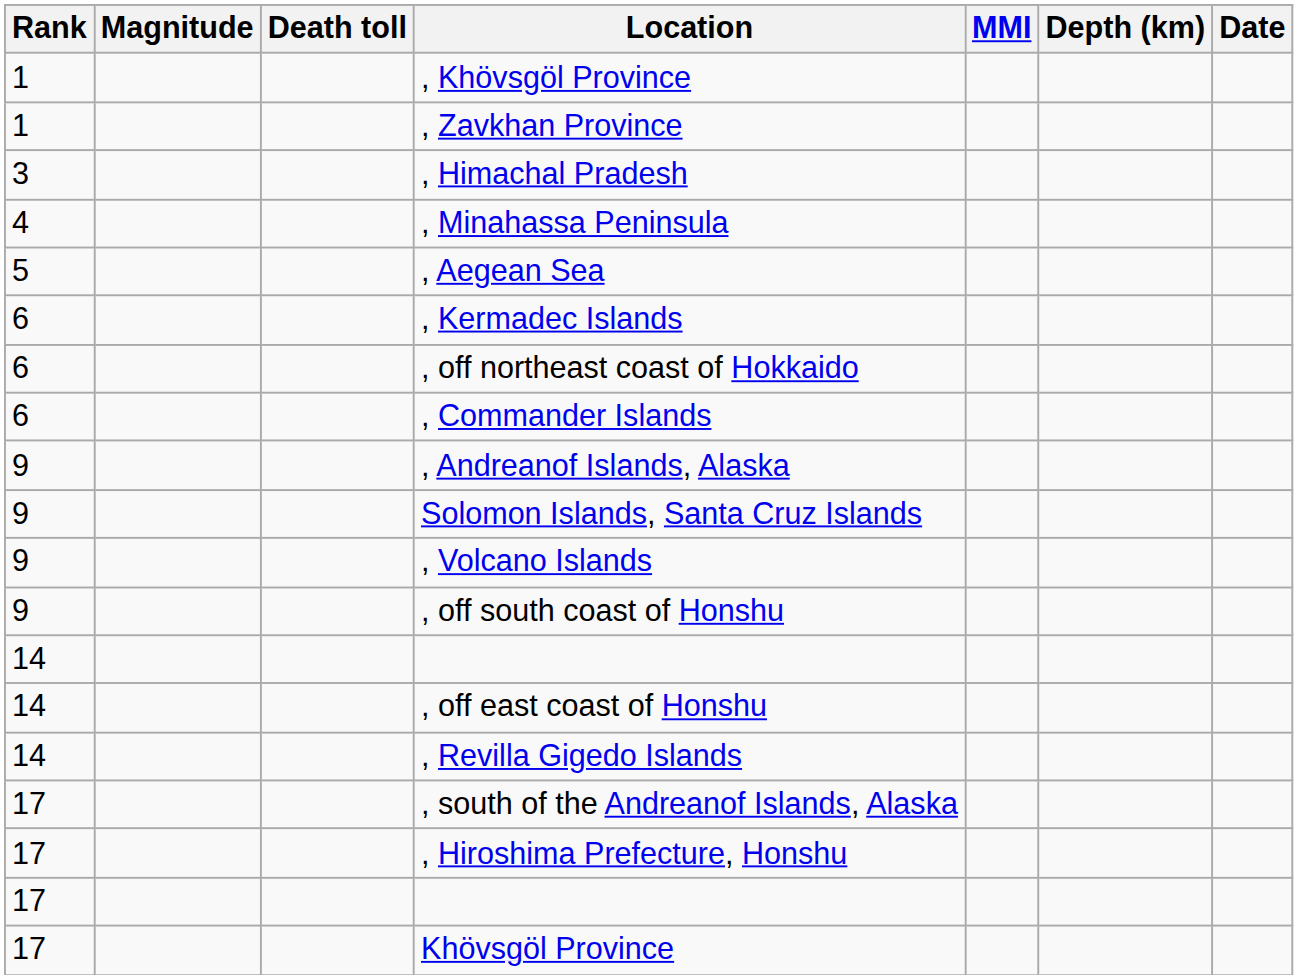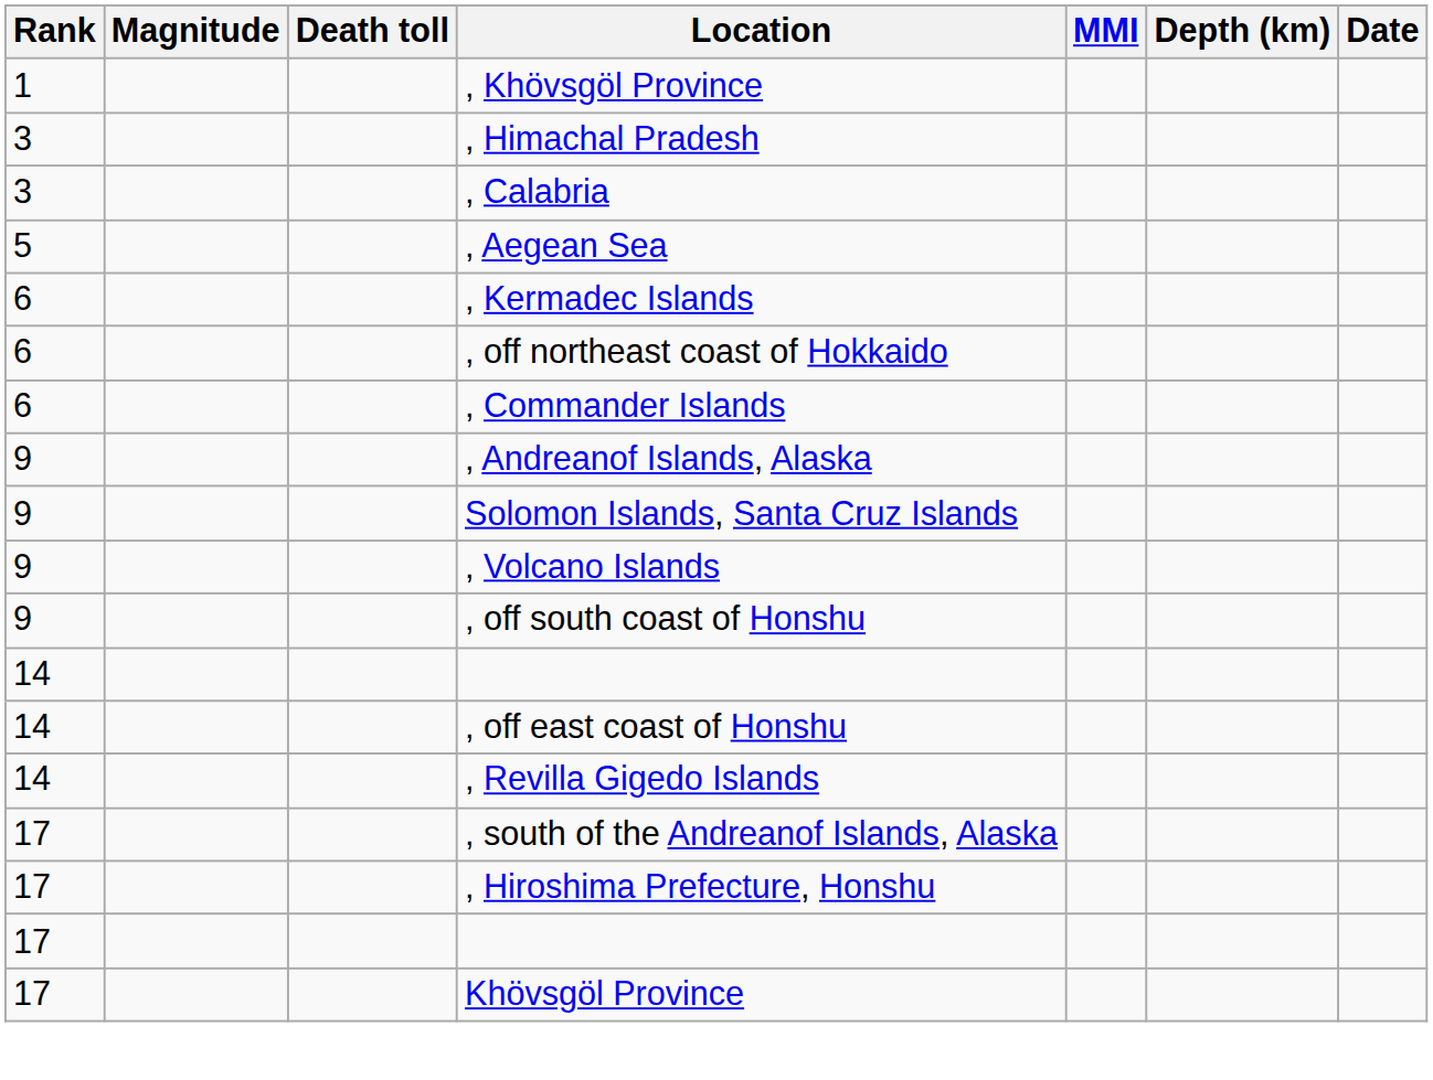- row: 1 | , Zavkhan Province
+ row: 3 | , Calabria
- row: 4 | , Minahassa Peninsula
